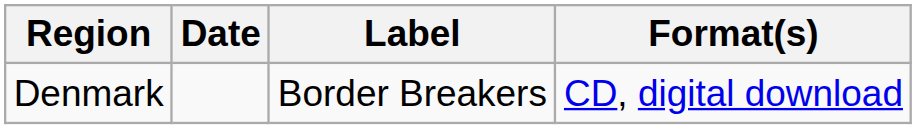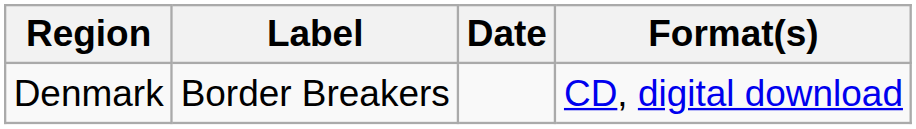columns swapped: Date <-> Label
